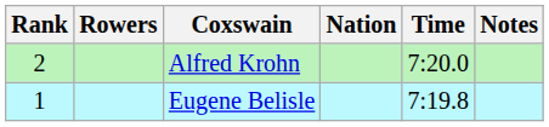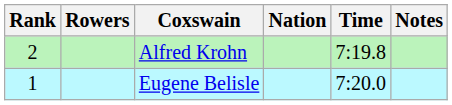Alfred Krohn | Time: 7:20.0 -> 7:19.8
Eugene Belisle | Time: 7:19.8 -> 7:20.0
